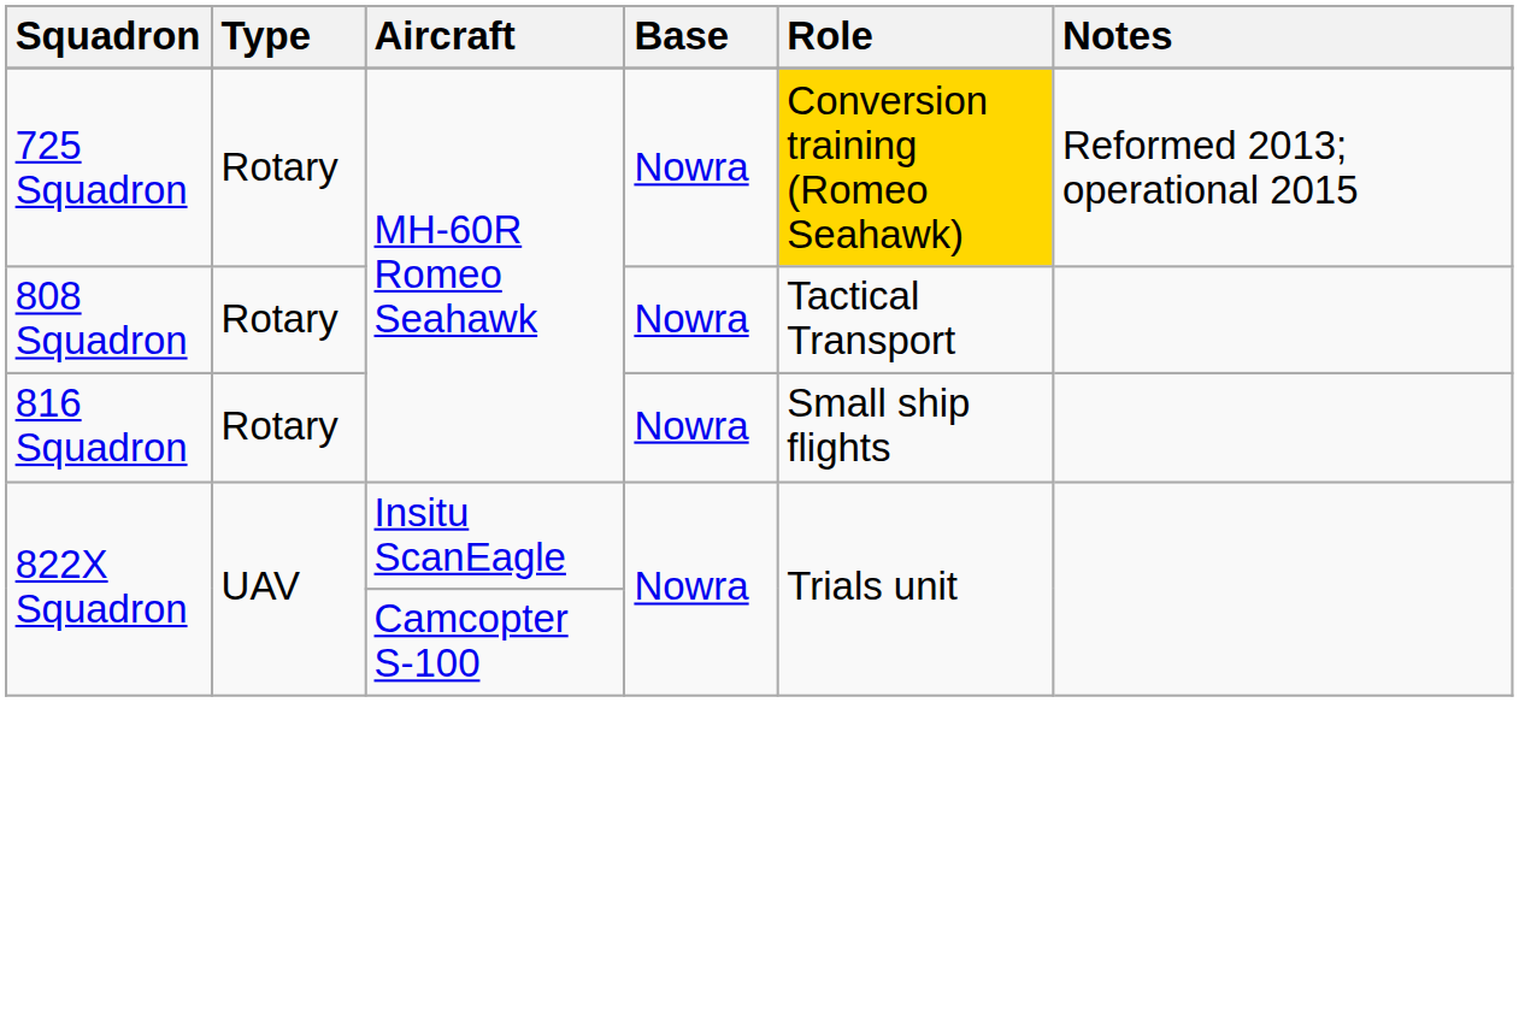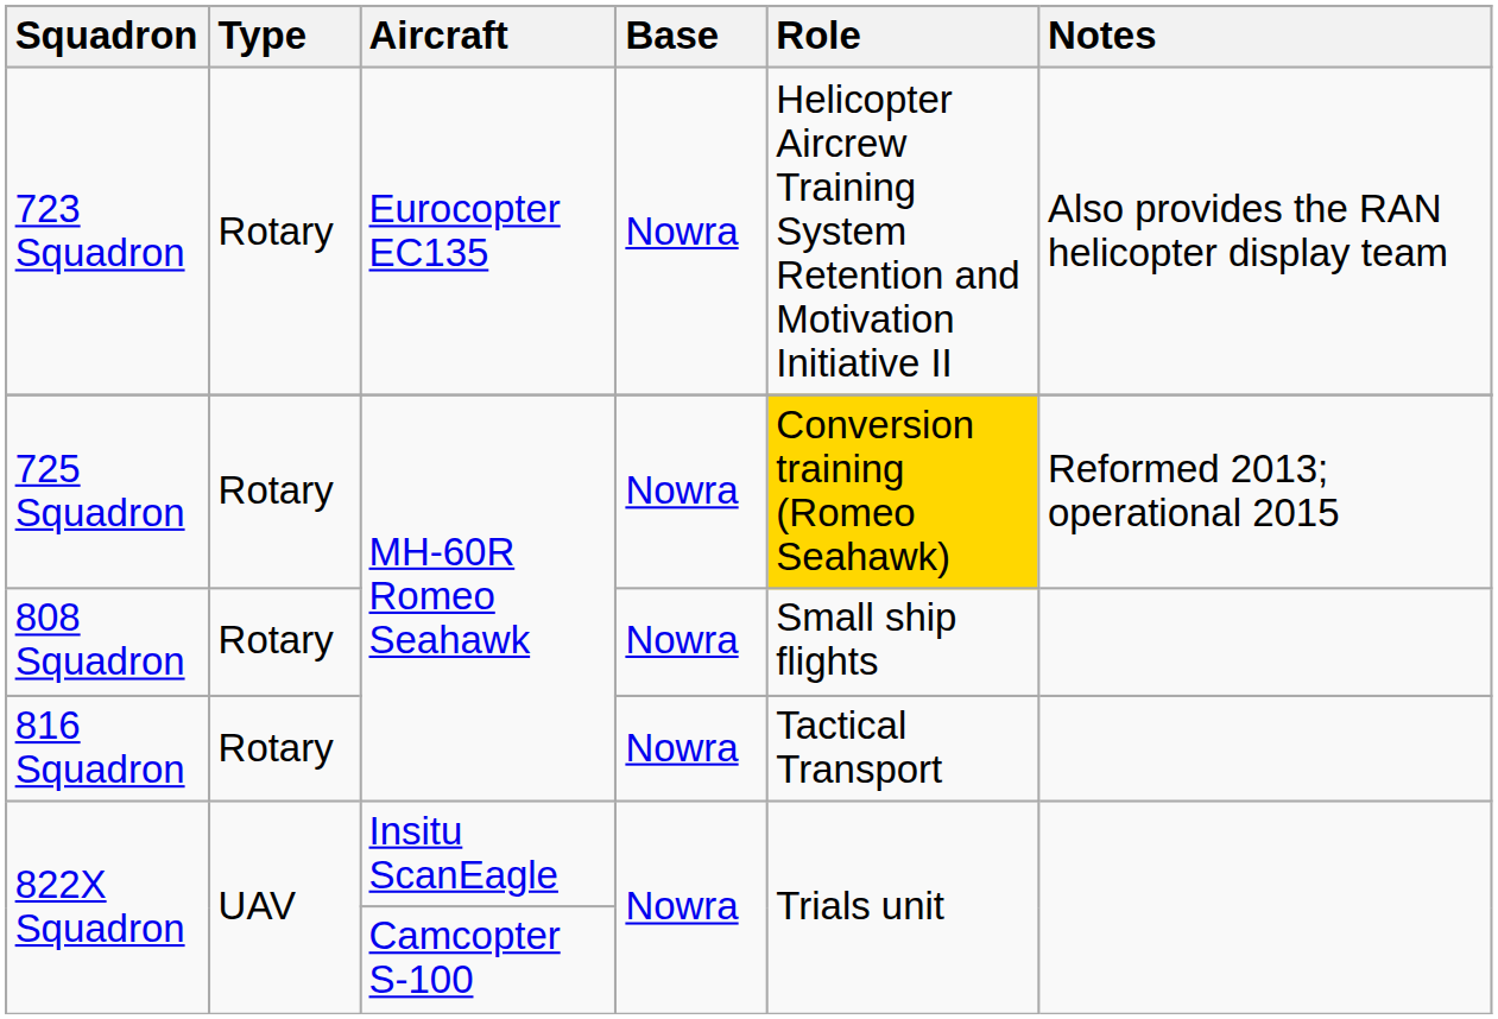+ row: 723 Squadron | Rotary | Eurocopter EC135 | Nowra | Helicopter Aircrew Training System Retention and Motivation Initiative II | Also provides the RAN helicopter display team
808 Squadron | Role: Tactical Transport -> Small ship flights
816 Squadron | Role: Small ship flights -> Tactical Transport
